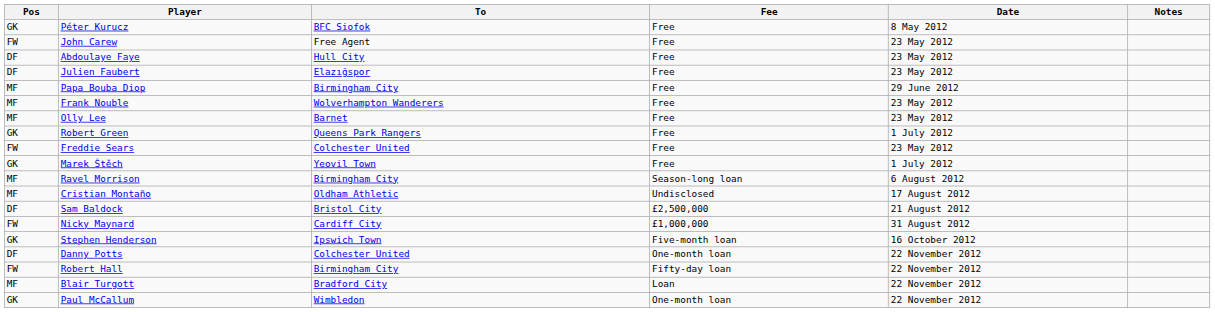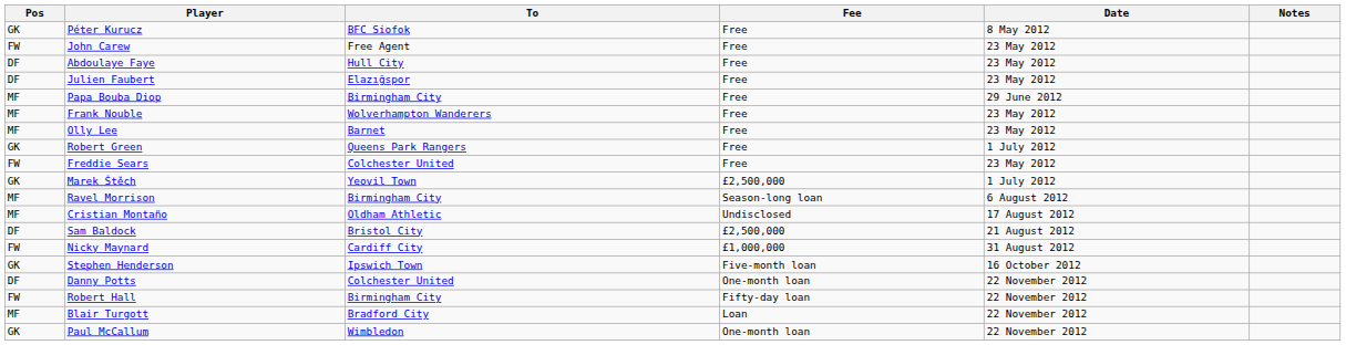Marek Štěch | Fee: Free -> £2,500,000
